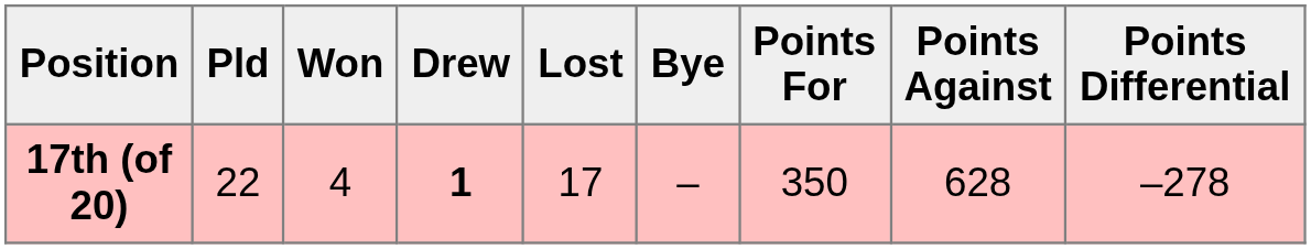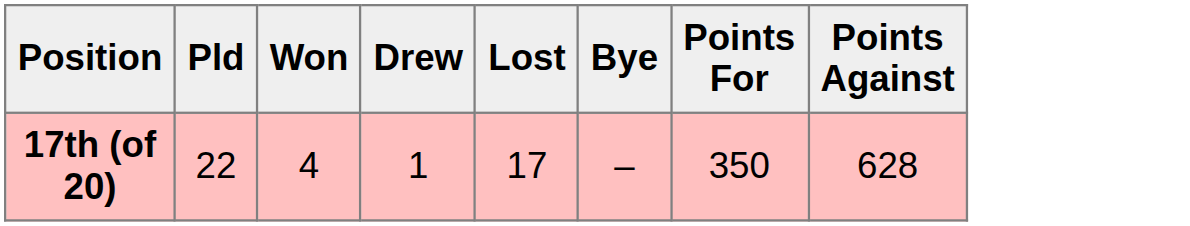- column: Points Differential | –278
17th (of 20) | Drew: bold -> normal
